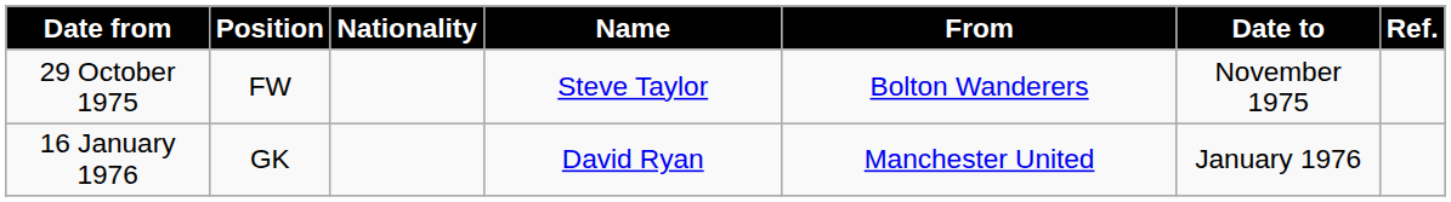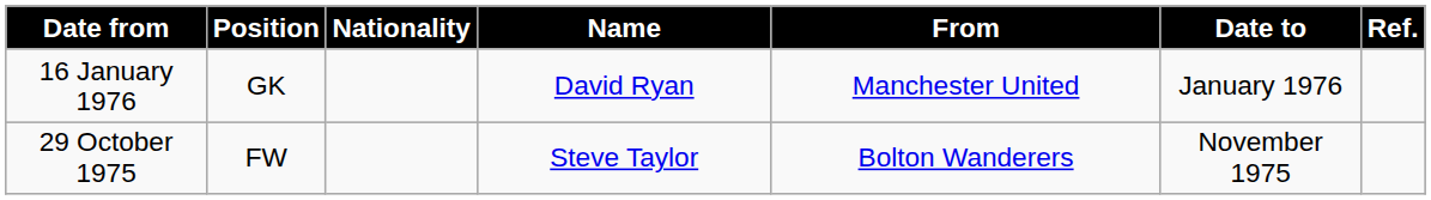rows swapped: 29 October 1975 <-> 16 January 1976
